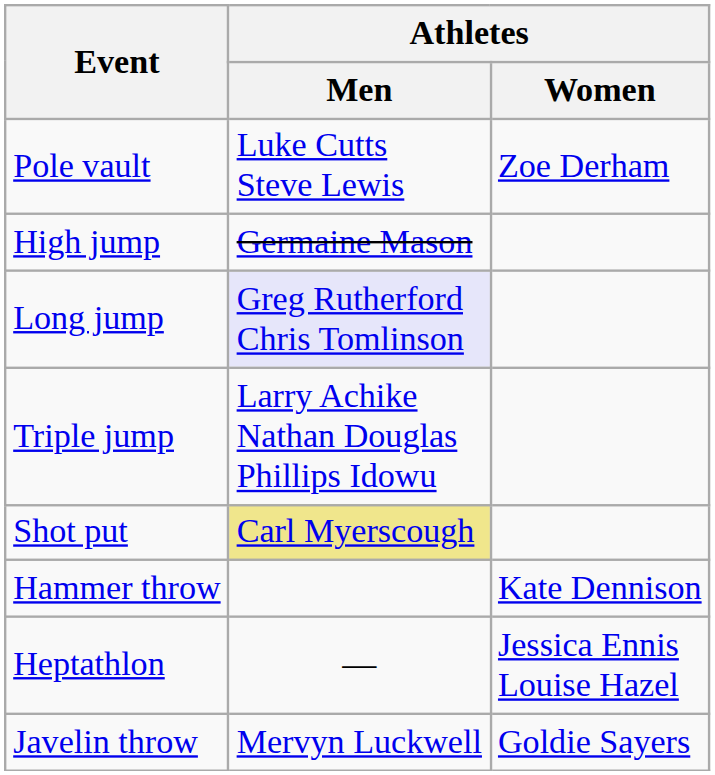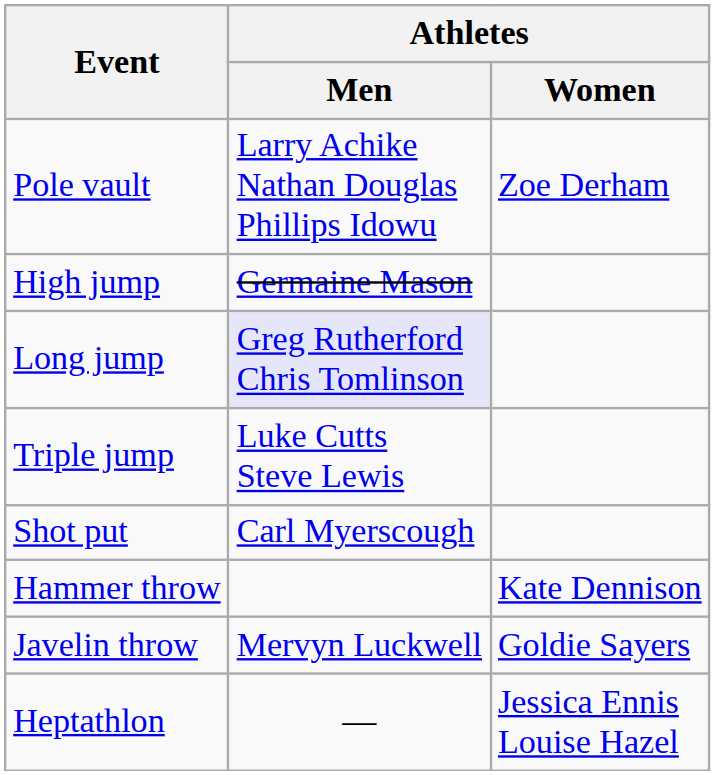Pole vault | Athletes / Men: Luke Cutts Steve Lewis -> Larry Achike Nathan Douglas Phillips Idowu
Triple jump | Athletes / Men: Larry Achike Nathan Douglas Phillips Idowu -> Luke Cutts Steve Lewis
Shot put | Athletes / Men: khaki background -> no background
rows swapped: Javelin throw <-> Heptathlon
